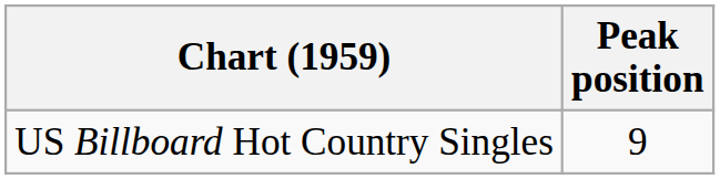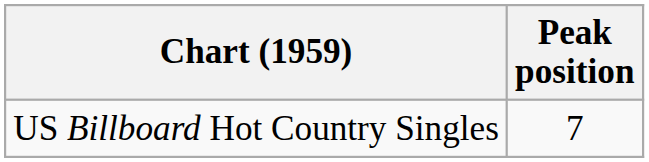US Billboard Hot Country Singles | Peak position: 9 -> 7
